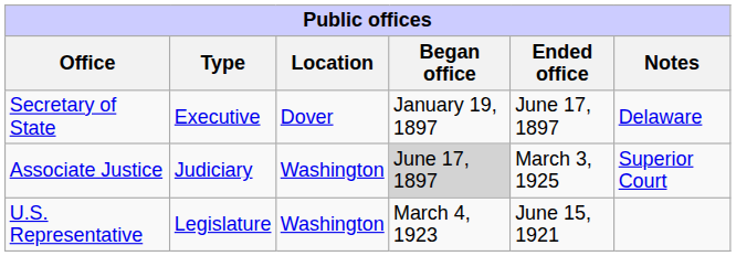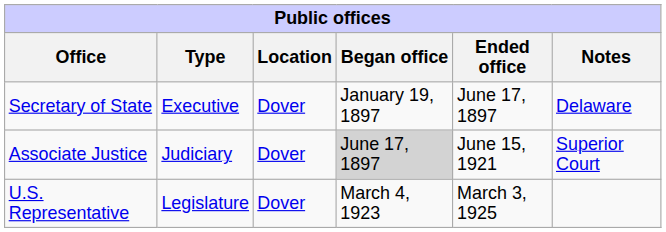Associate Justice | Location: Washington -> Dover
Associate Justice | Ended office: March 3, 1925 -> June 15, 1921
U.S. Representative | Location: Washington -> Dover
U.S. Representative | Ended office: June 15, 1921 -> March 3, 1925
